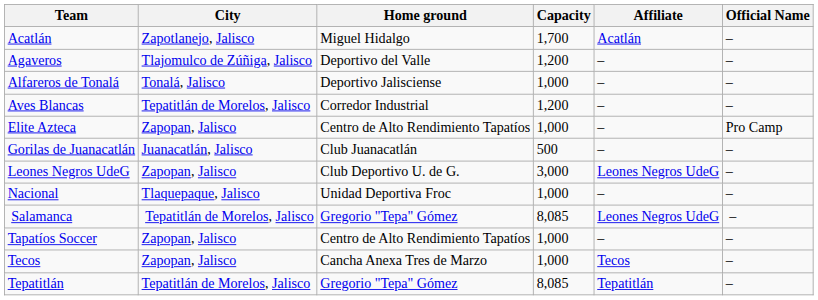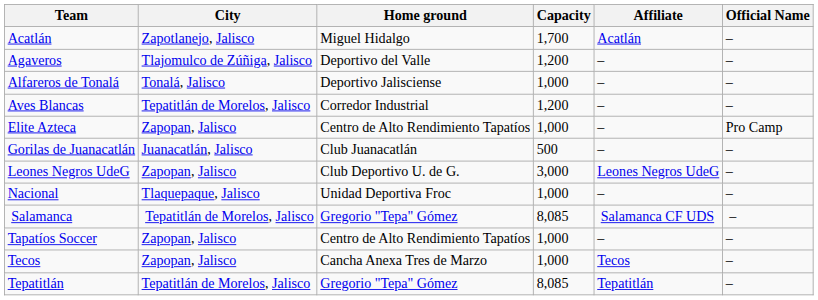Salamanca | Affiliate: Leones Negros UdeG -> Salamanca CF UDS
